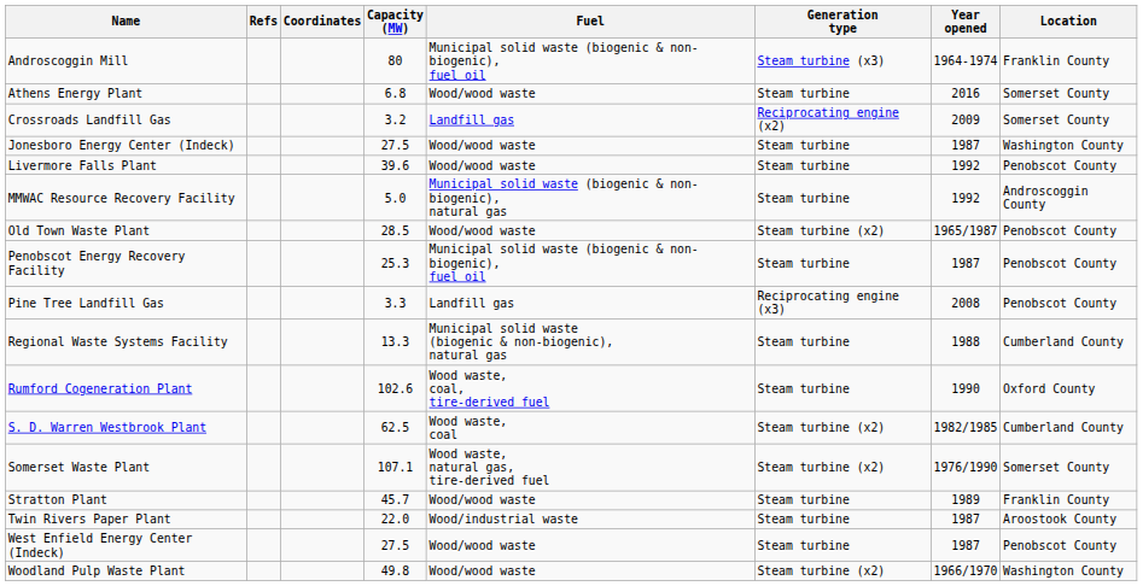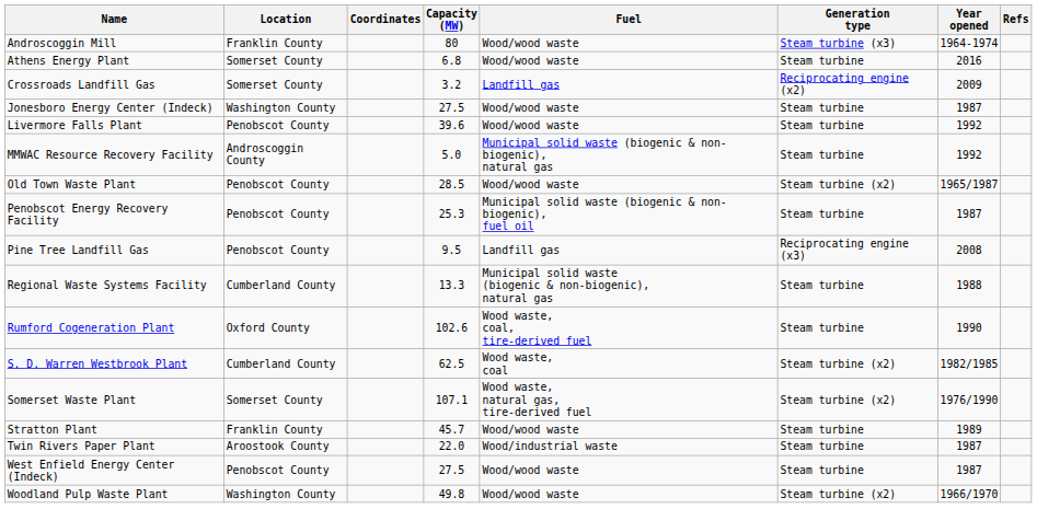columns swapped: Location <-> Refs
Androscoggin Mill | Fuel: Municipal solid waste (biogenic & non-biogenic), fuel oil -> Wood/wood waste
Pine Tree Landfill Gas | Capacity (MW): 3.3 -> 9.5
